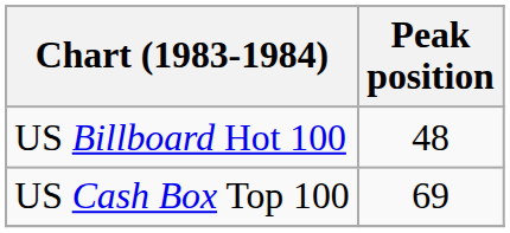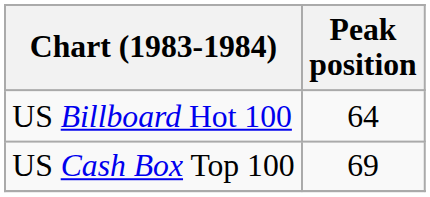US Billboard Hot 100 | Peak position: 48 -> 64
